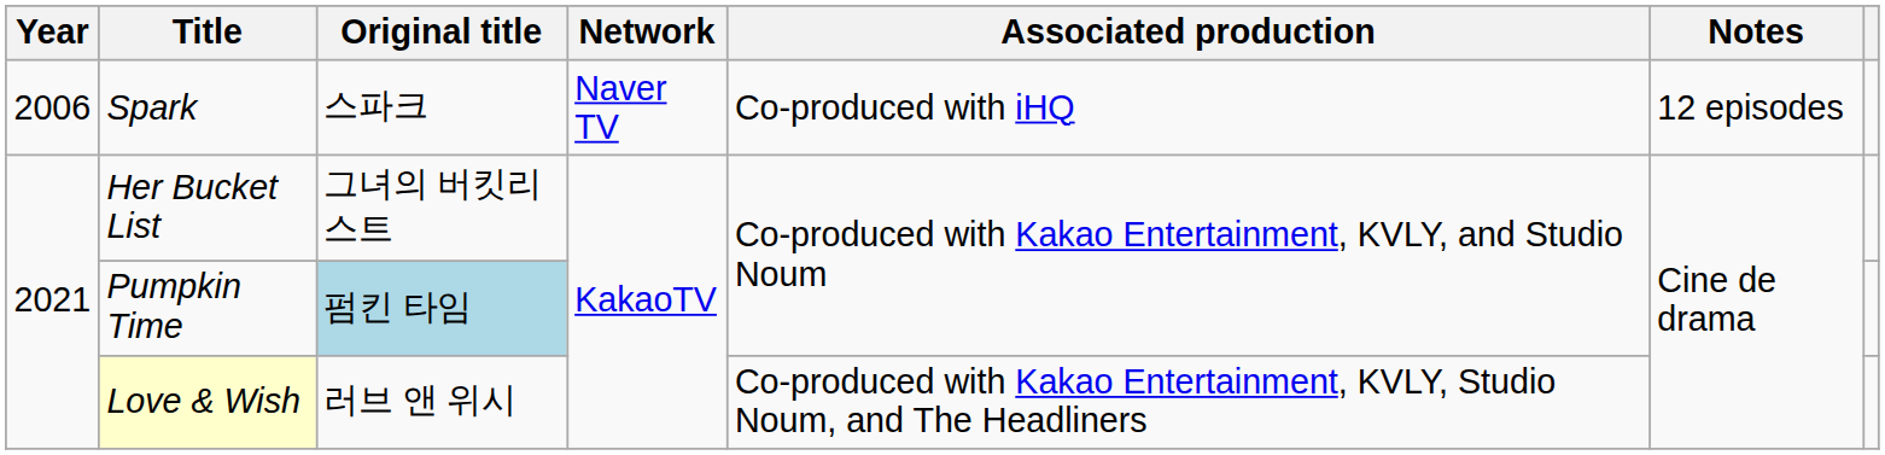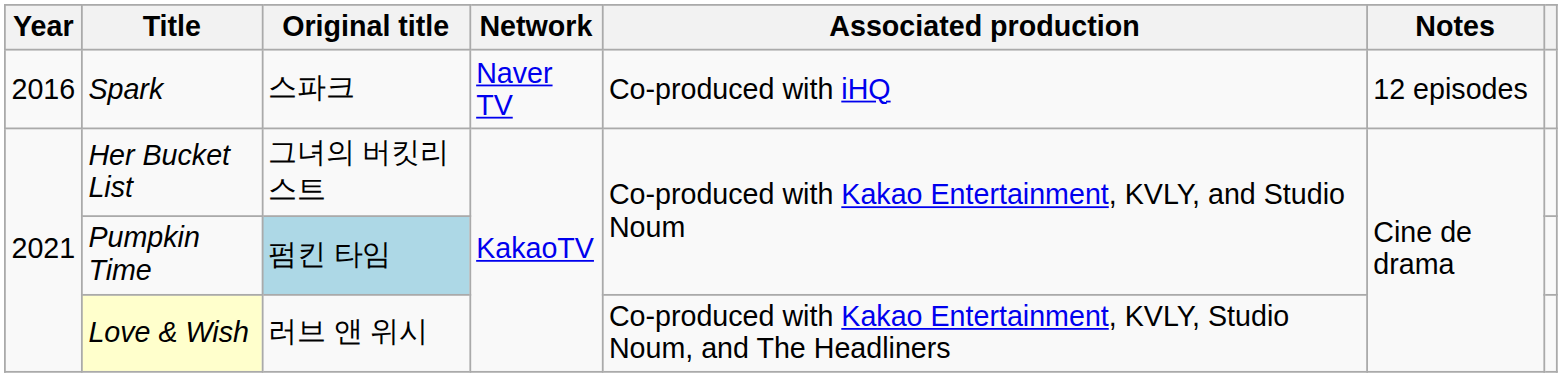Spark | Year: 2006 -> 2016
